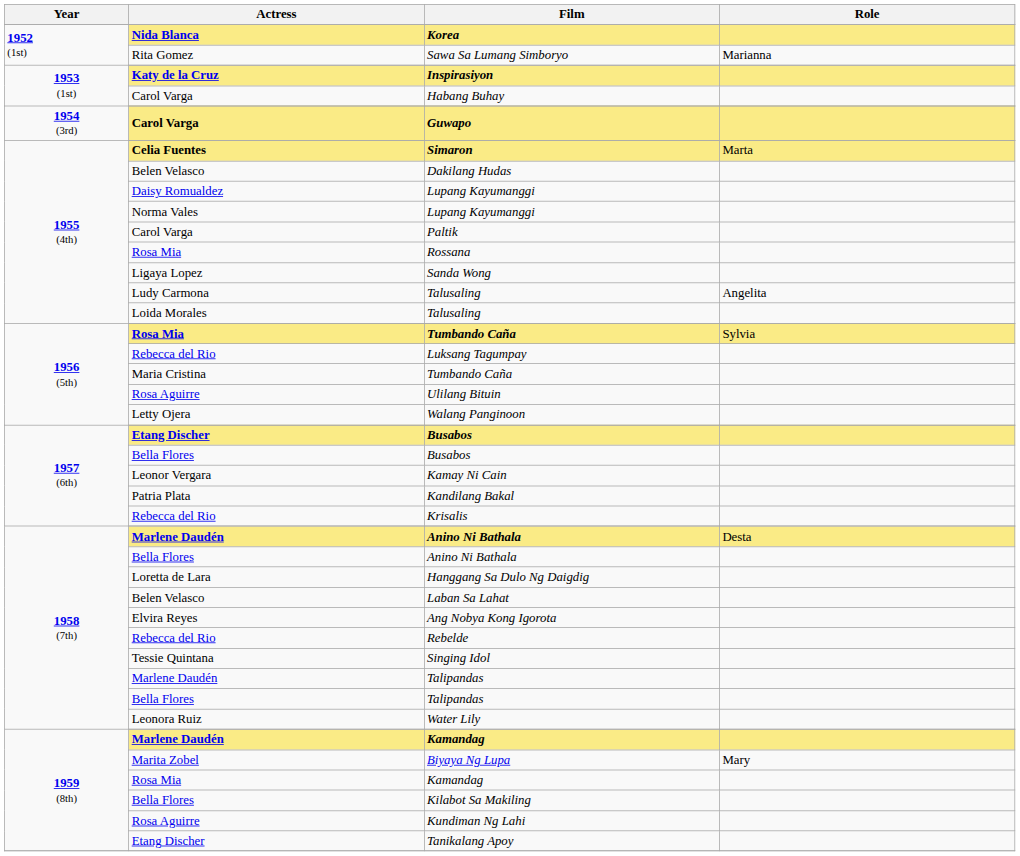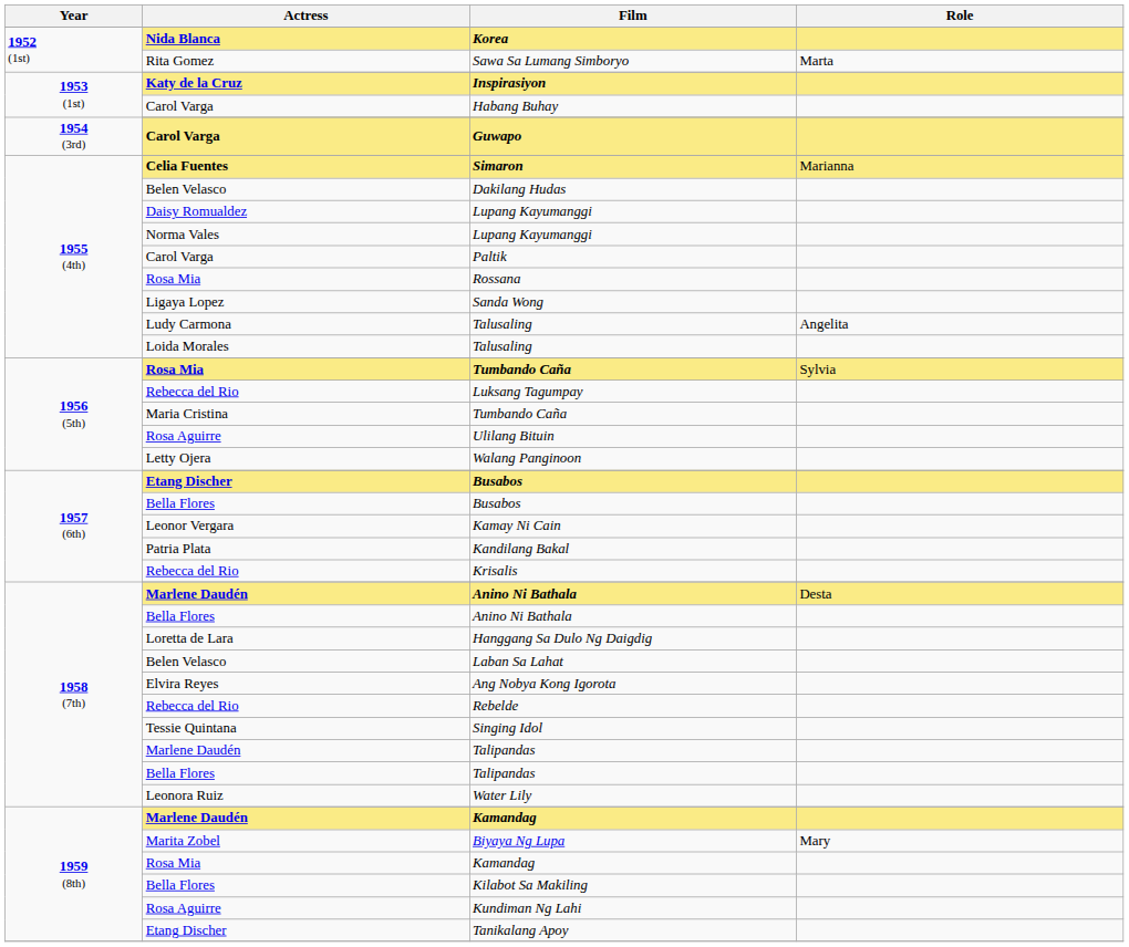Sawa Sa Lumang Simboryo | Role: Marianna -> Marta
Simaron | Role: Marta -> Marianna
